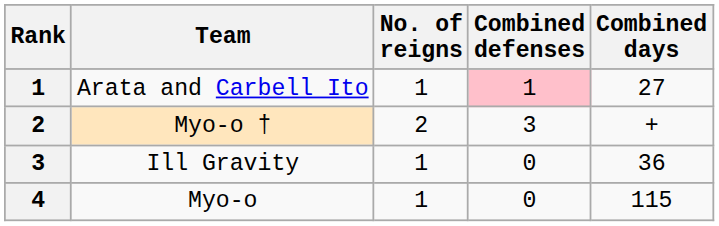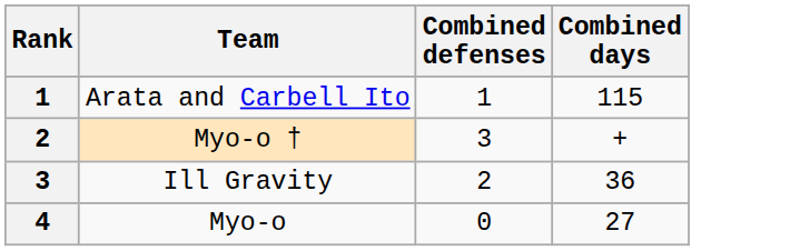- column: No. of reigns | 1 | 2 | 1 | 1
Arata and Carbell Ito | Combined defenses: pink background -> no background
Arata and Carbell Ito | Combined days: 27 -> 115
Ill Gravity | Combined defenses: 0 -> 2
Myo-o | Combined days: 115 -> 27
